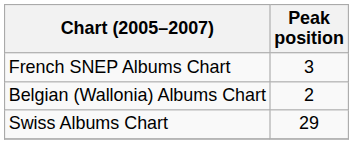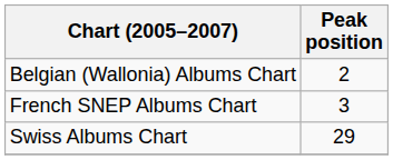rows swapped: Belgian (Wallonia) Albums Chart <-> French SNEP Albums Chart
